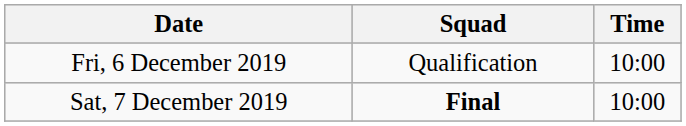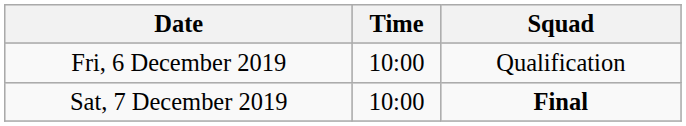columns swapped: Time <-> Squad
